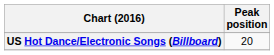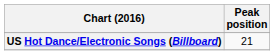US Hot Dance/Electronic Songs (Billboard) | Peak position: 20 -> 21
